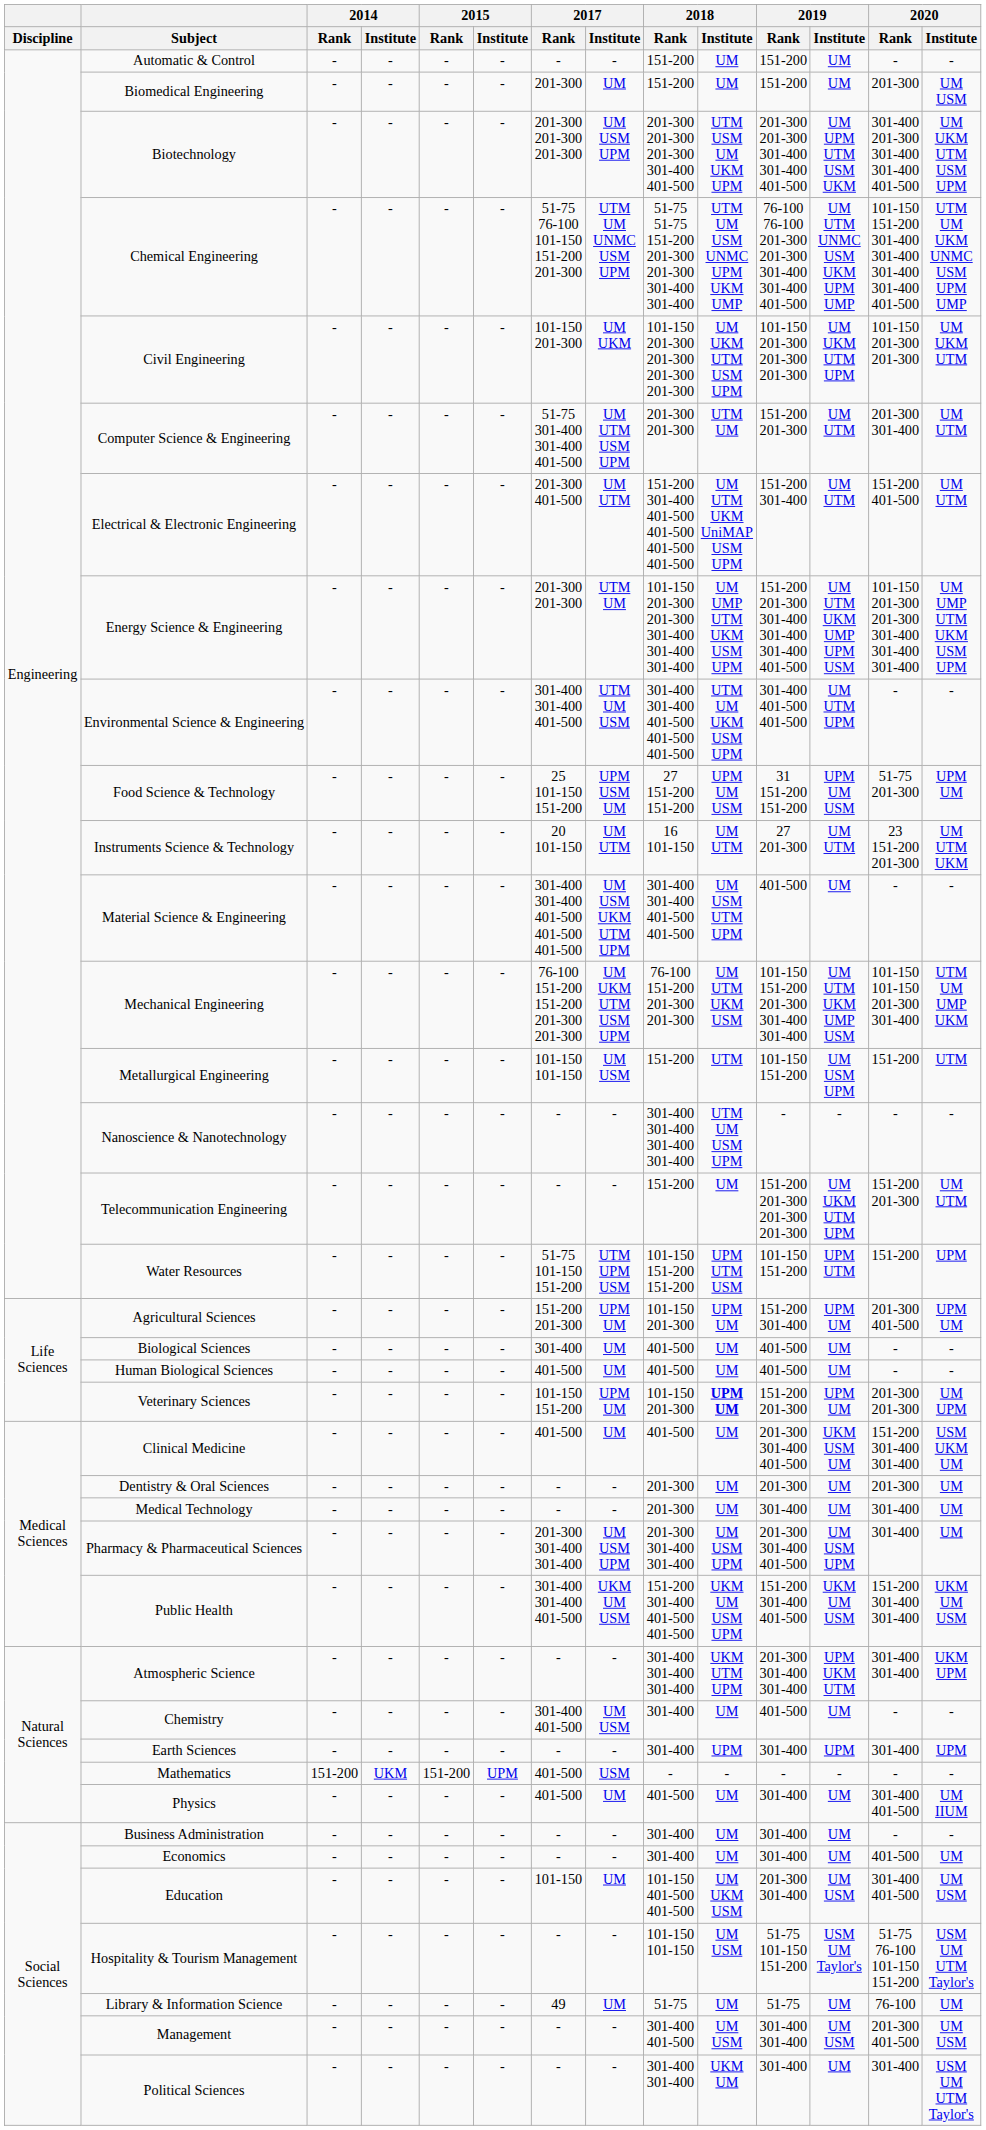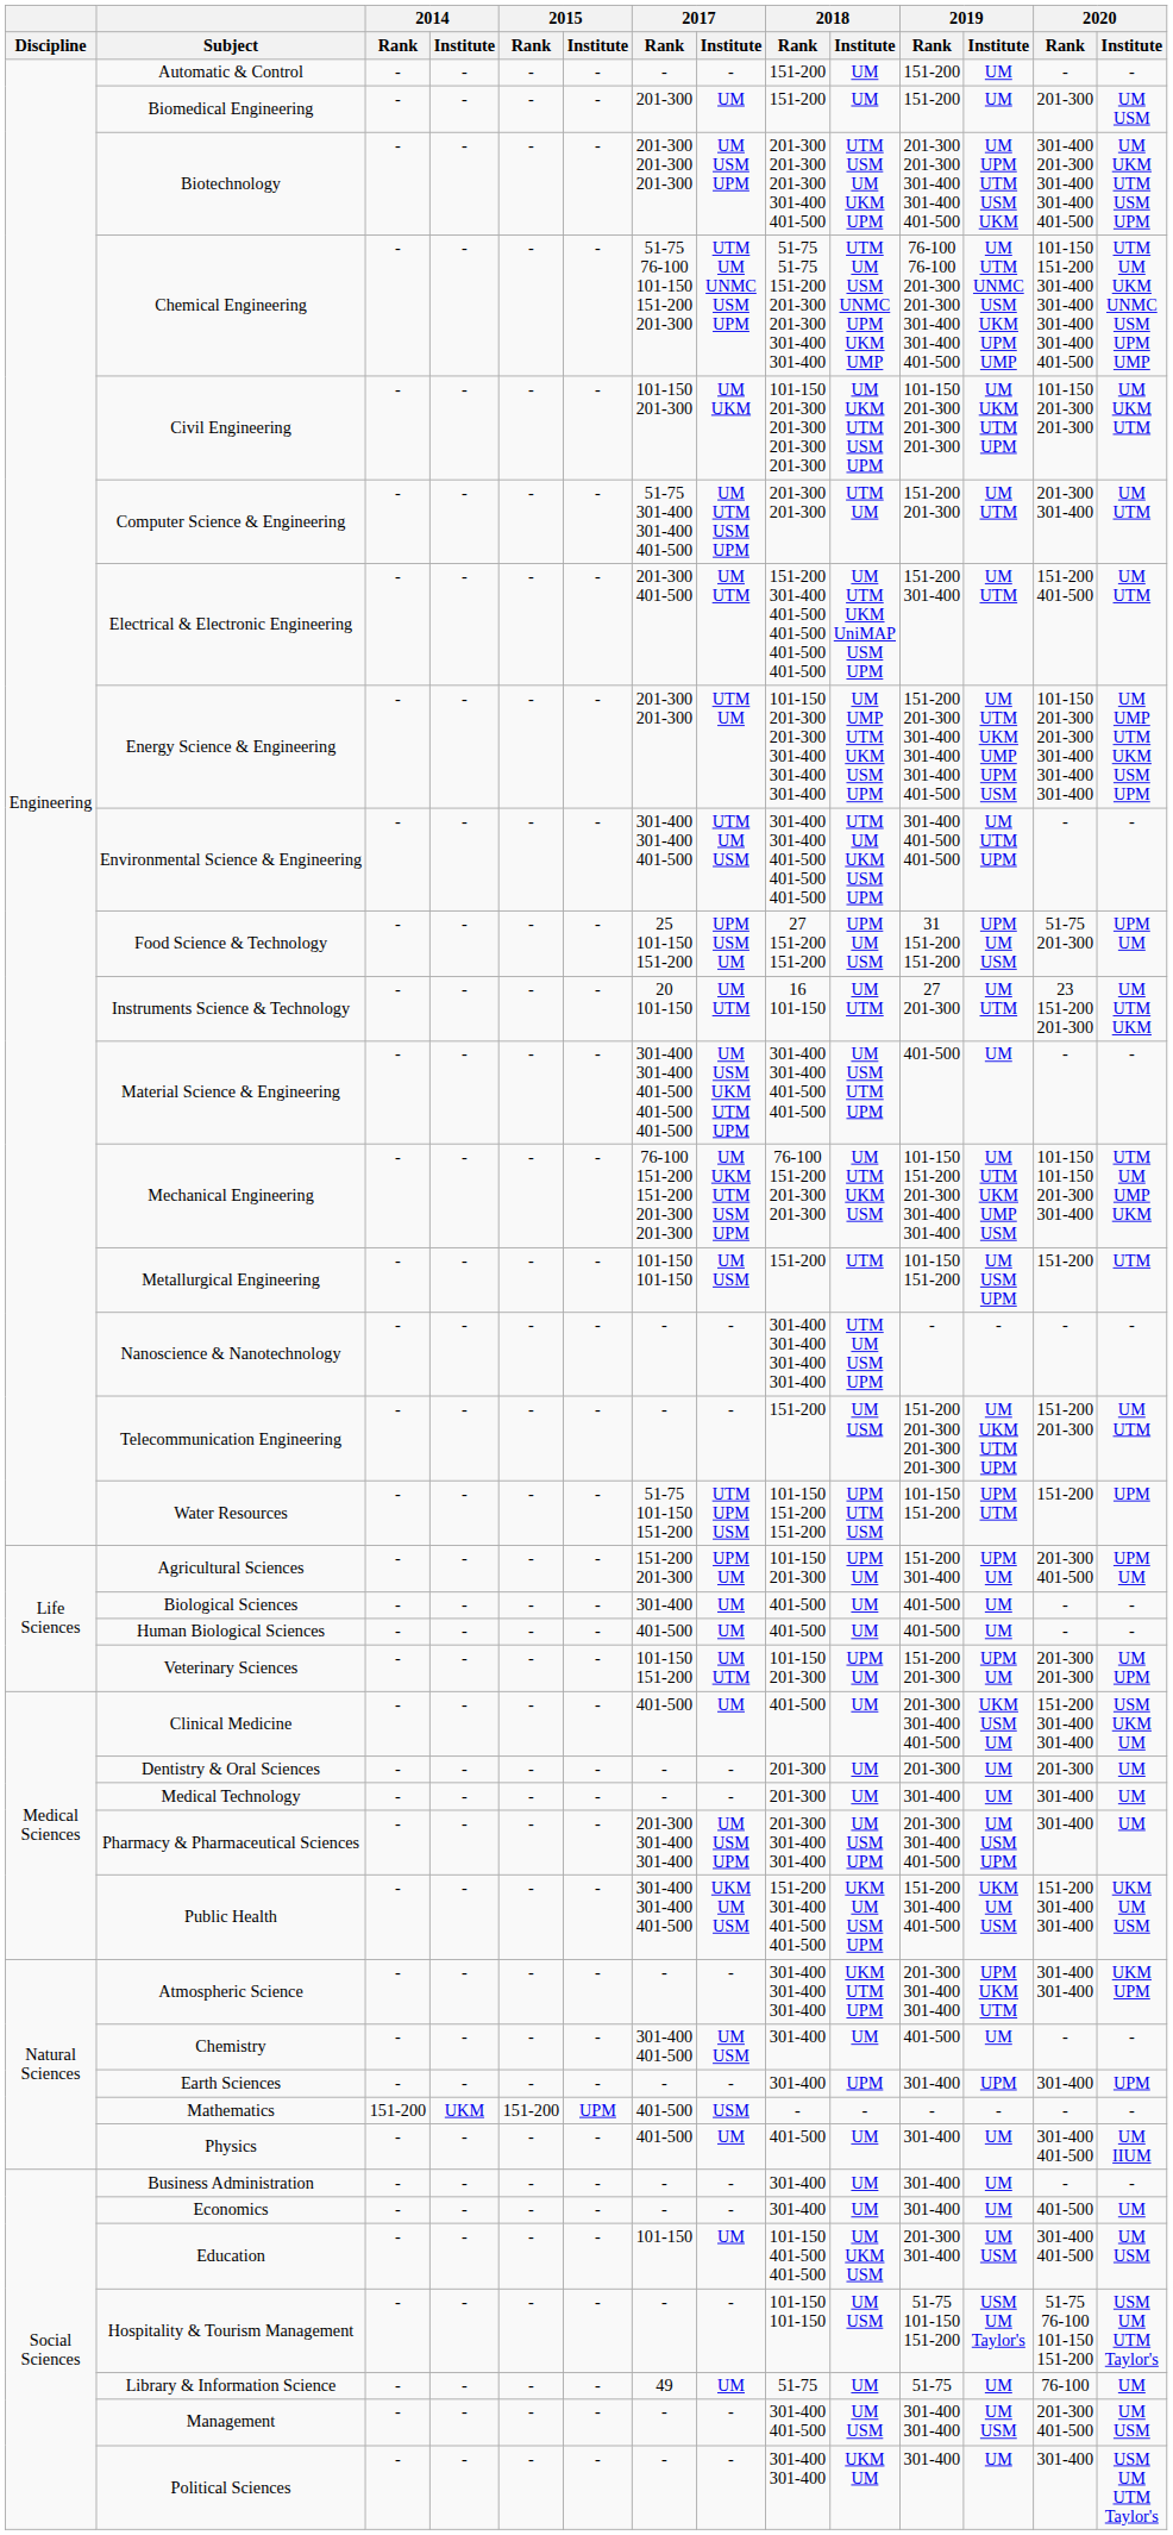Telecommunication Engineering | 2018 / Institute: UM -> UM USM
Veterinary Sciences | 2017 / Institute: UPM UM -> UM UTM
Veterinary Sciences | 2018 / Institute: bold -> normal
